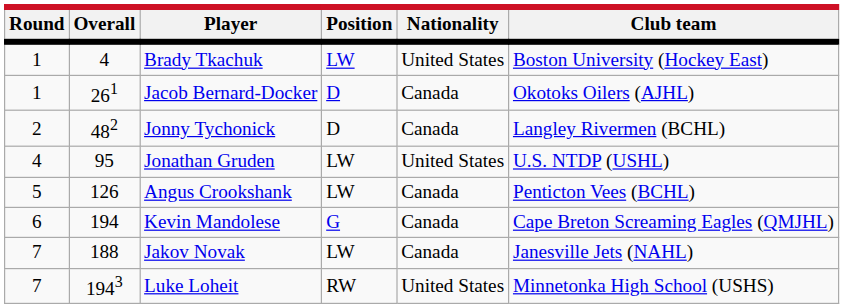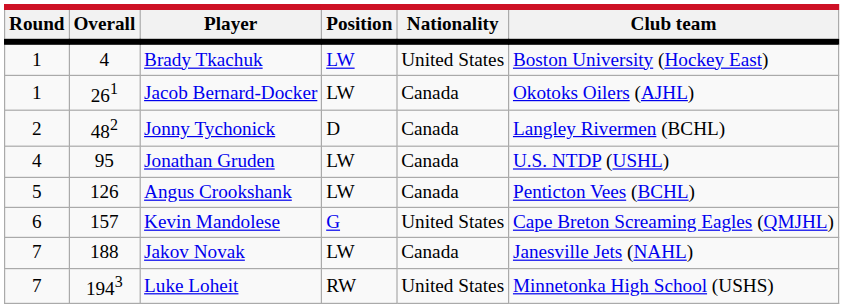Jacob Bernard-Docker | Position: D -> LW
Jonathan Gruden | Nationality: United States -> Canada
Kevin Mandolese | Overall: 194 -> 157
Kevin Mandolese | Nationality: Canada -> United States
